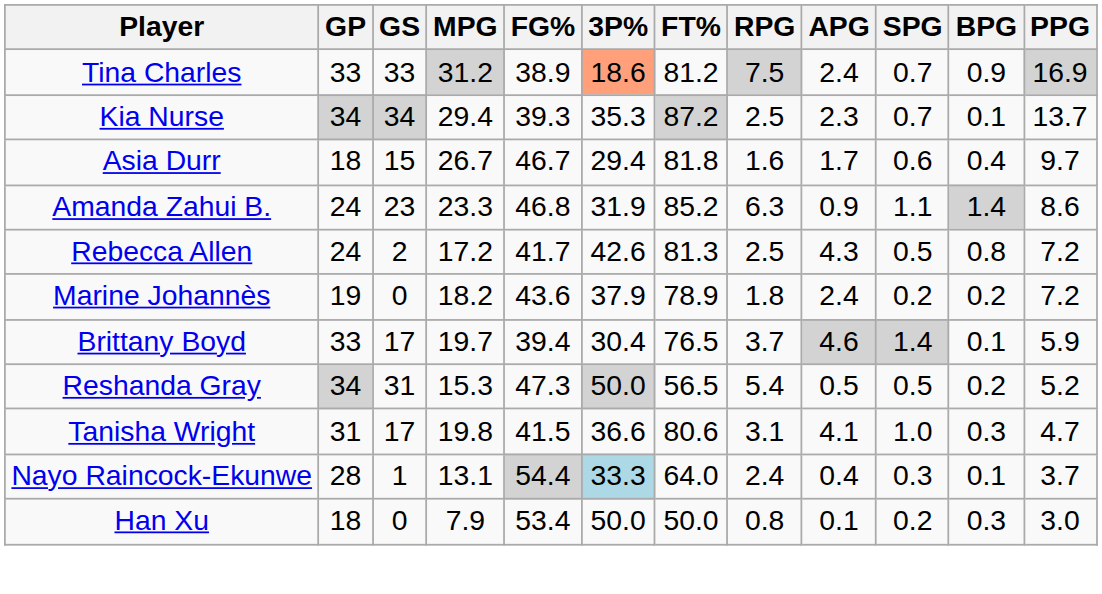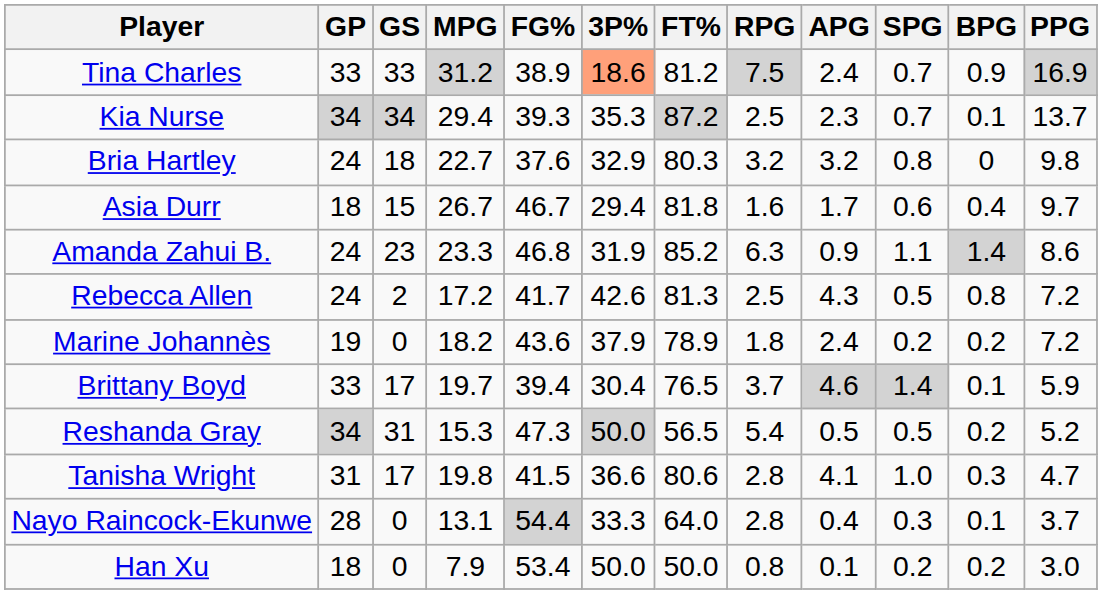+ row: Bria Hartley | 24 | 18 | 22.7 | 37.6 | 32.9 | 80.3 | 3.2 | 3.2 | 0.8 | 0 | 9.8
Tanisha Wright | RPG: 3.1 -> 2.8
Nayo Raincock-Ekunwe | GS: 1 -> 0
Nayo Raincock-Ekunwe | 3P%: lightblue background -> no background
Nayo Raincock-Ekunwe | RPG: 2.4 -> 2.8
Han Xu | BPG: 0.3 -> 0.2
